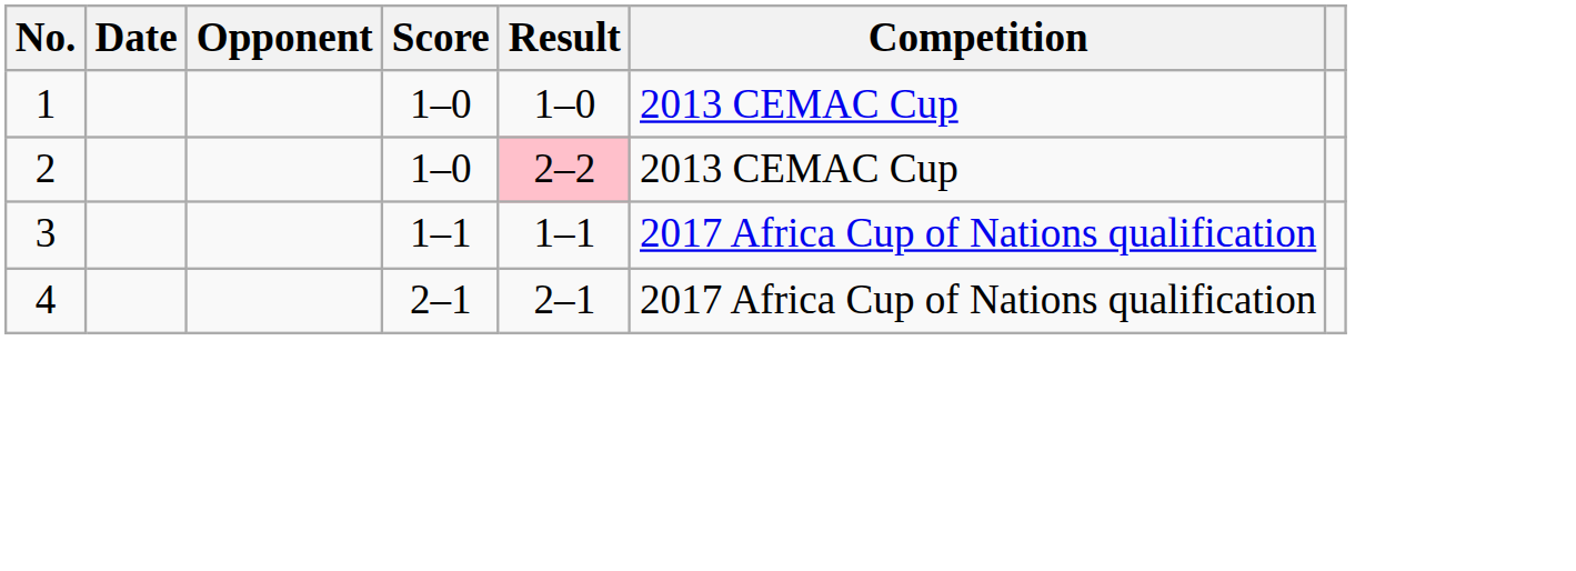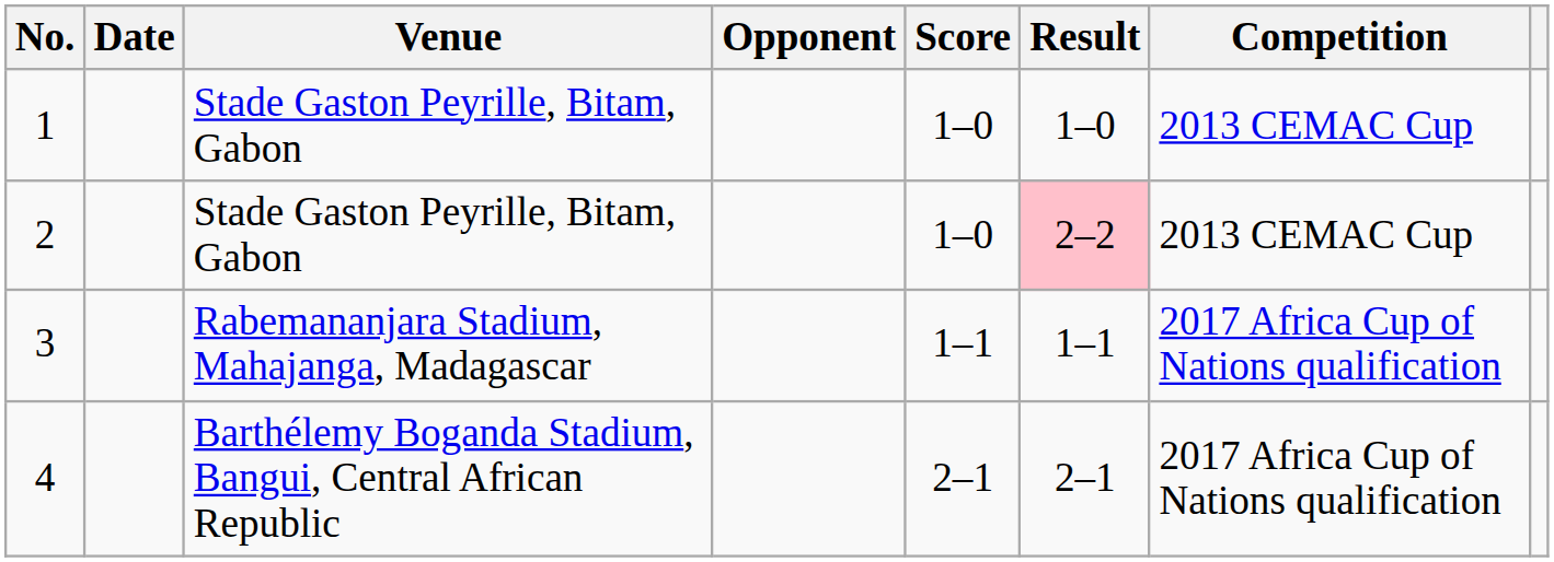+ column: Venue | Stade Gaston Peyrille, Bitam, Gabon | Stade Gaston Peyrille, Bitam, Gabon | Rabemananjara Stadium, Mahajanga, Madagascar | Barthélemy Boganda Stadium, Bangui, Central African Republic
